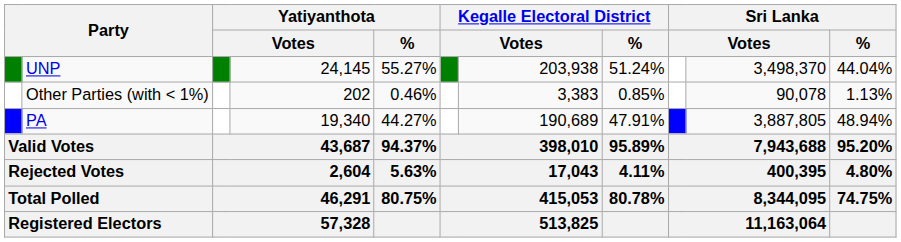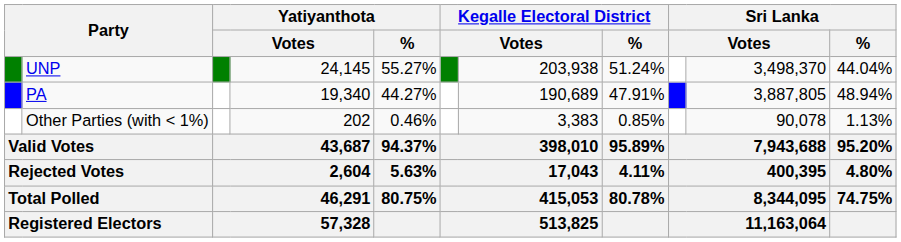rows swapped: PA <-> Other Parties (with < 1%)
